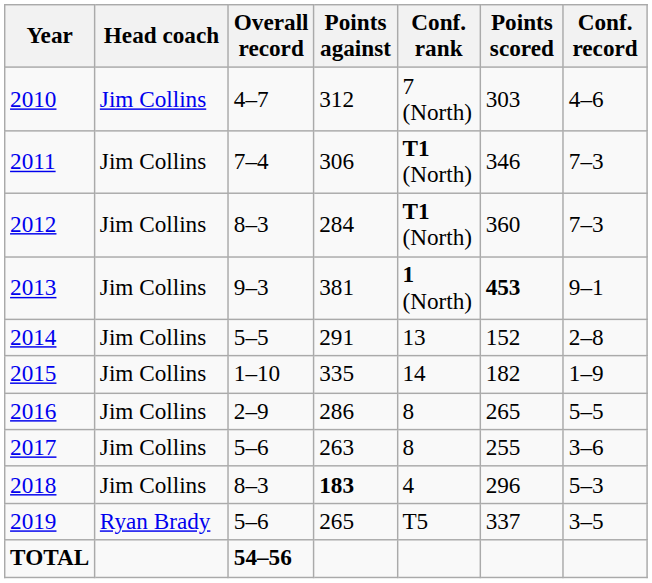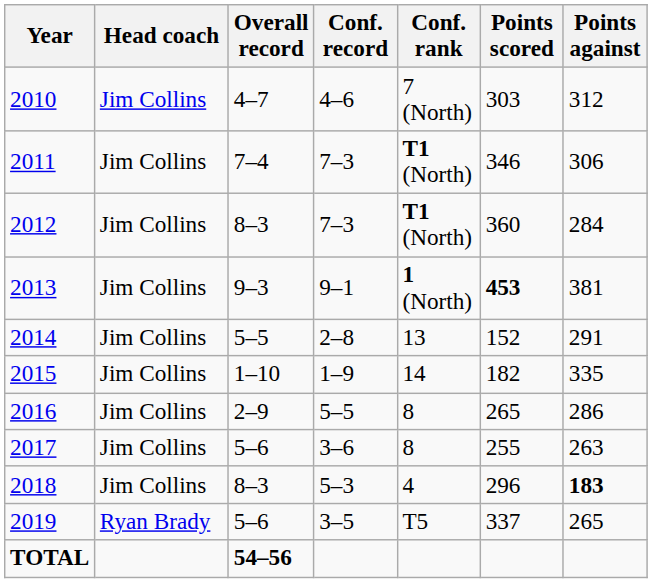columns swapped: Conf. record <-> Points against
